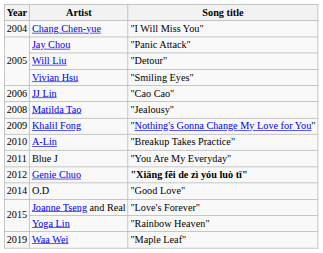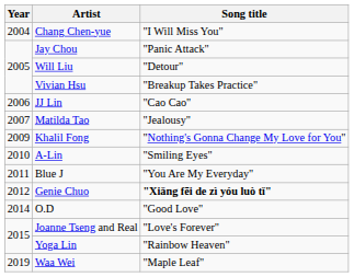Vivian Hsu | Song title: "Smiling Eyes" -> "Breakup Takes Practice"
Matilda Tao | Year: 2008 -> 2007
A-Lin | Song title: "Breakup Takes Practice" -> "Smiling Eyes"
